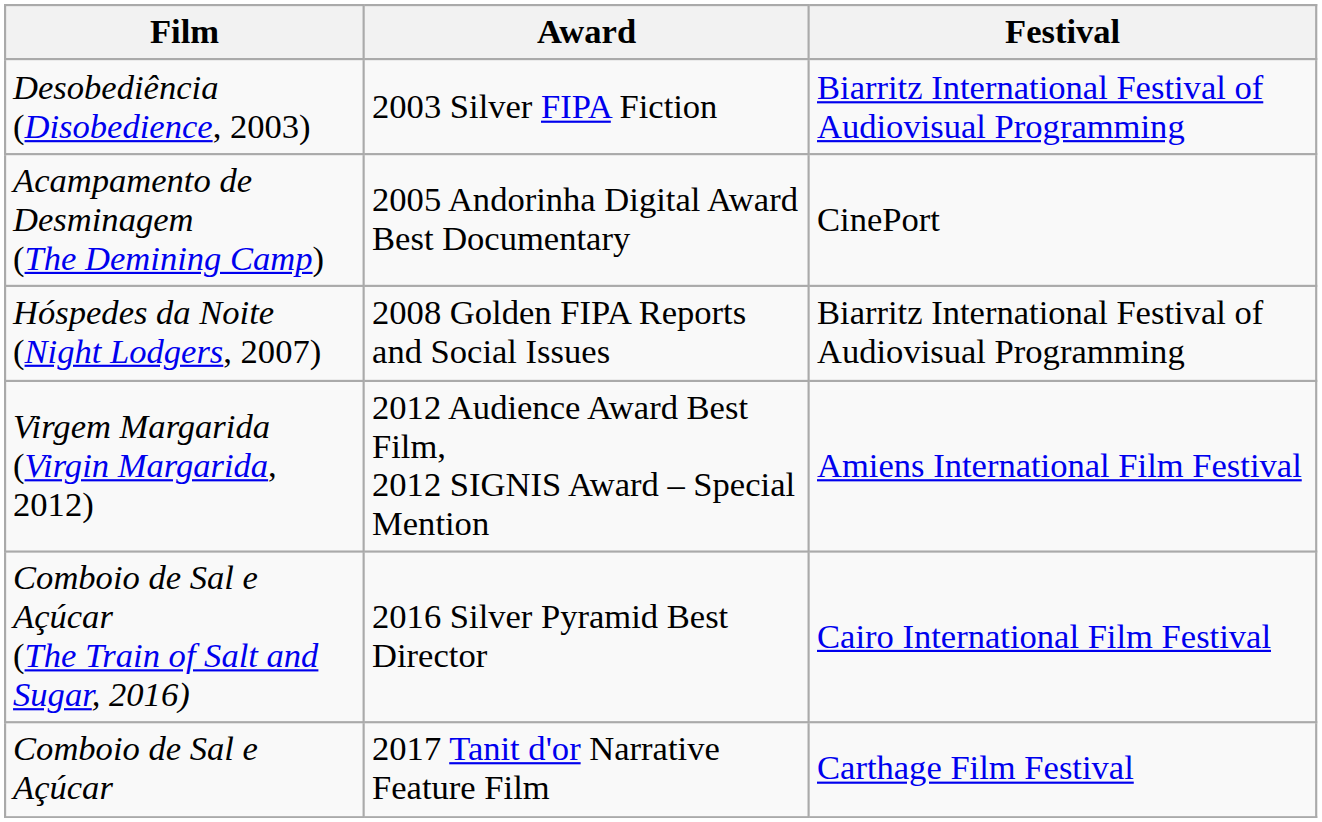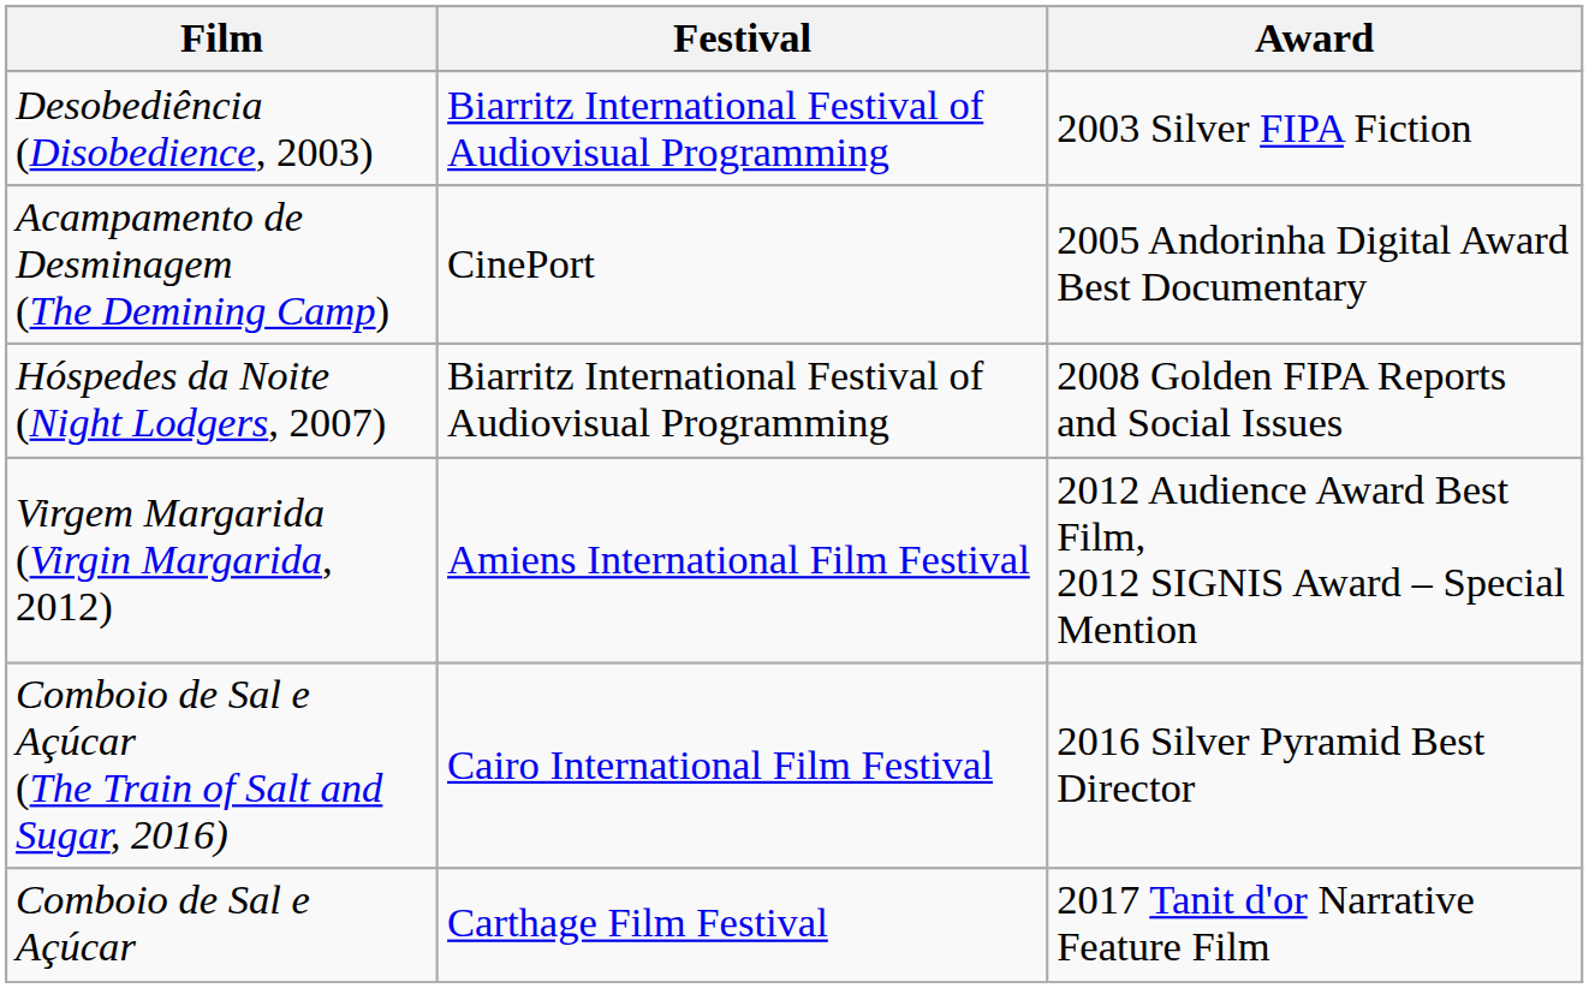columns swapped: Festival <-> Award
